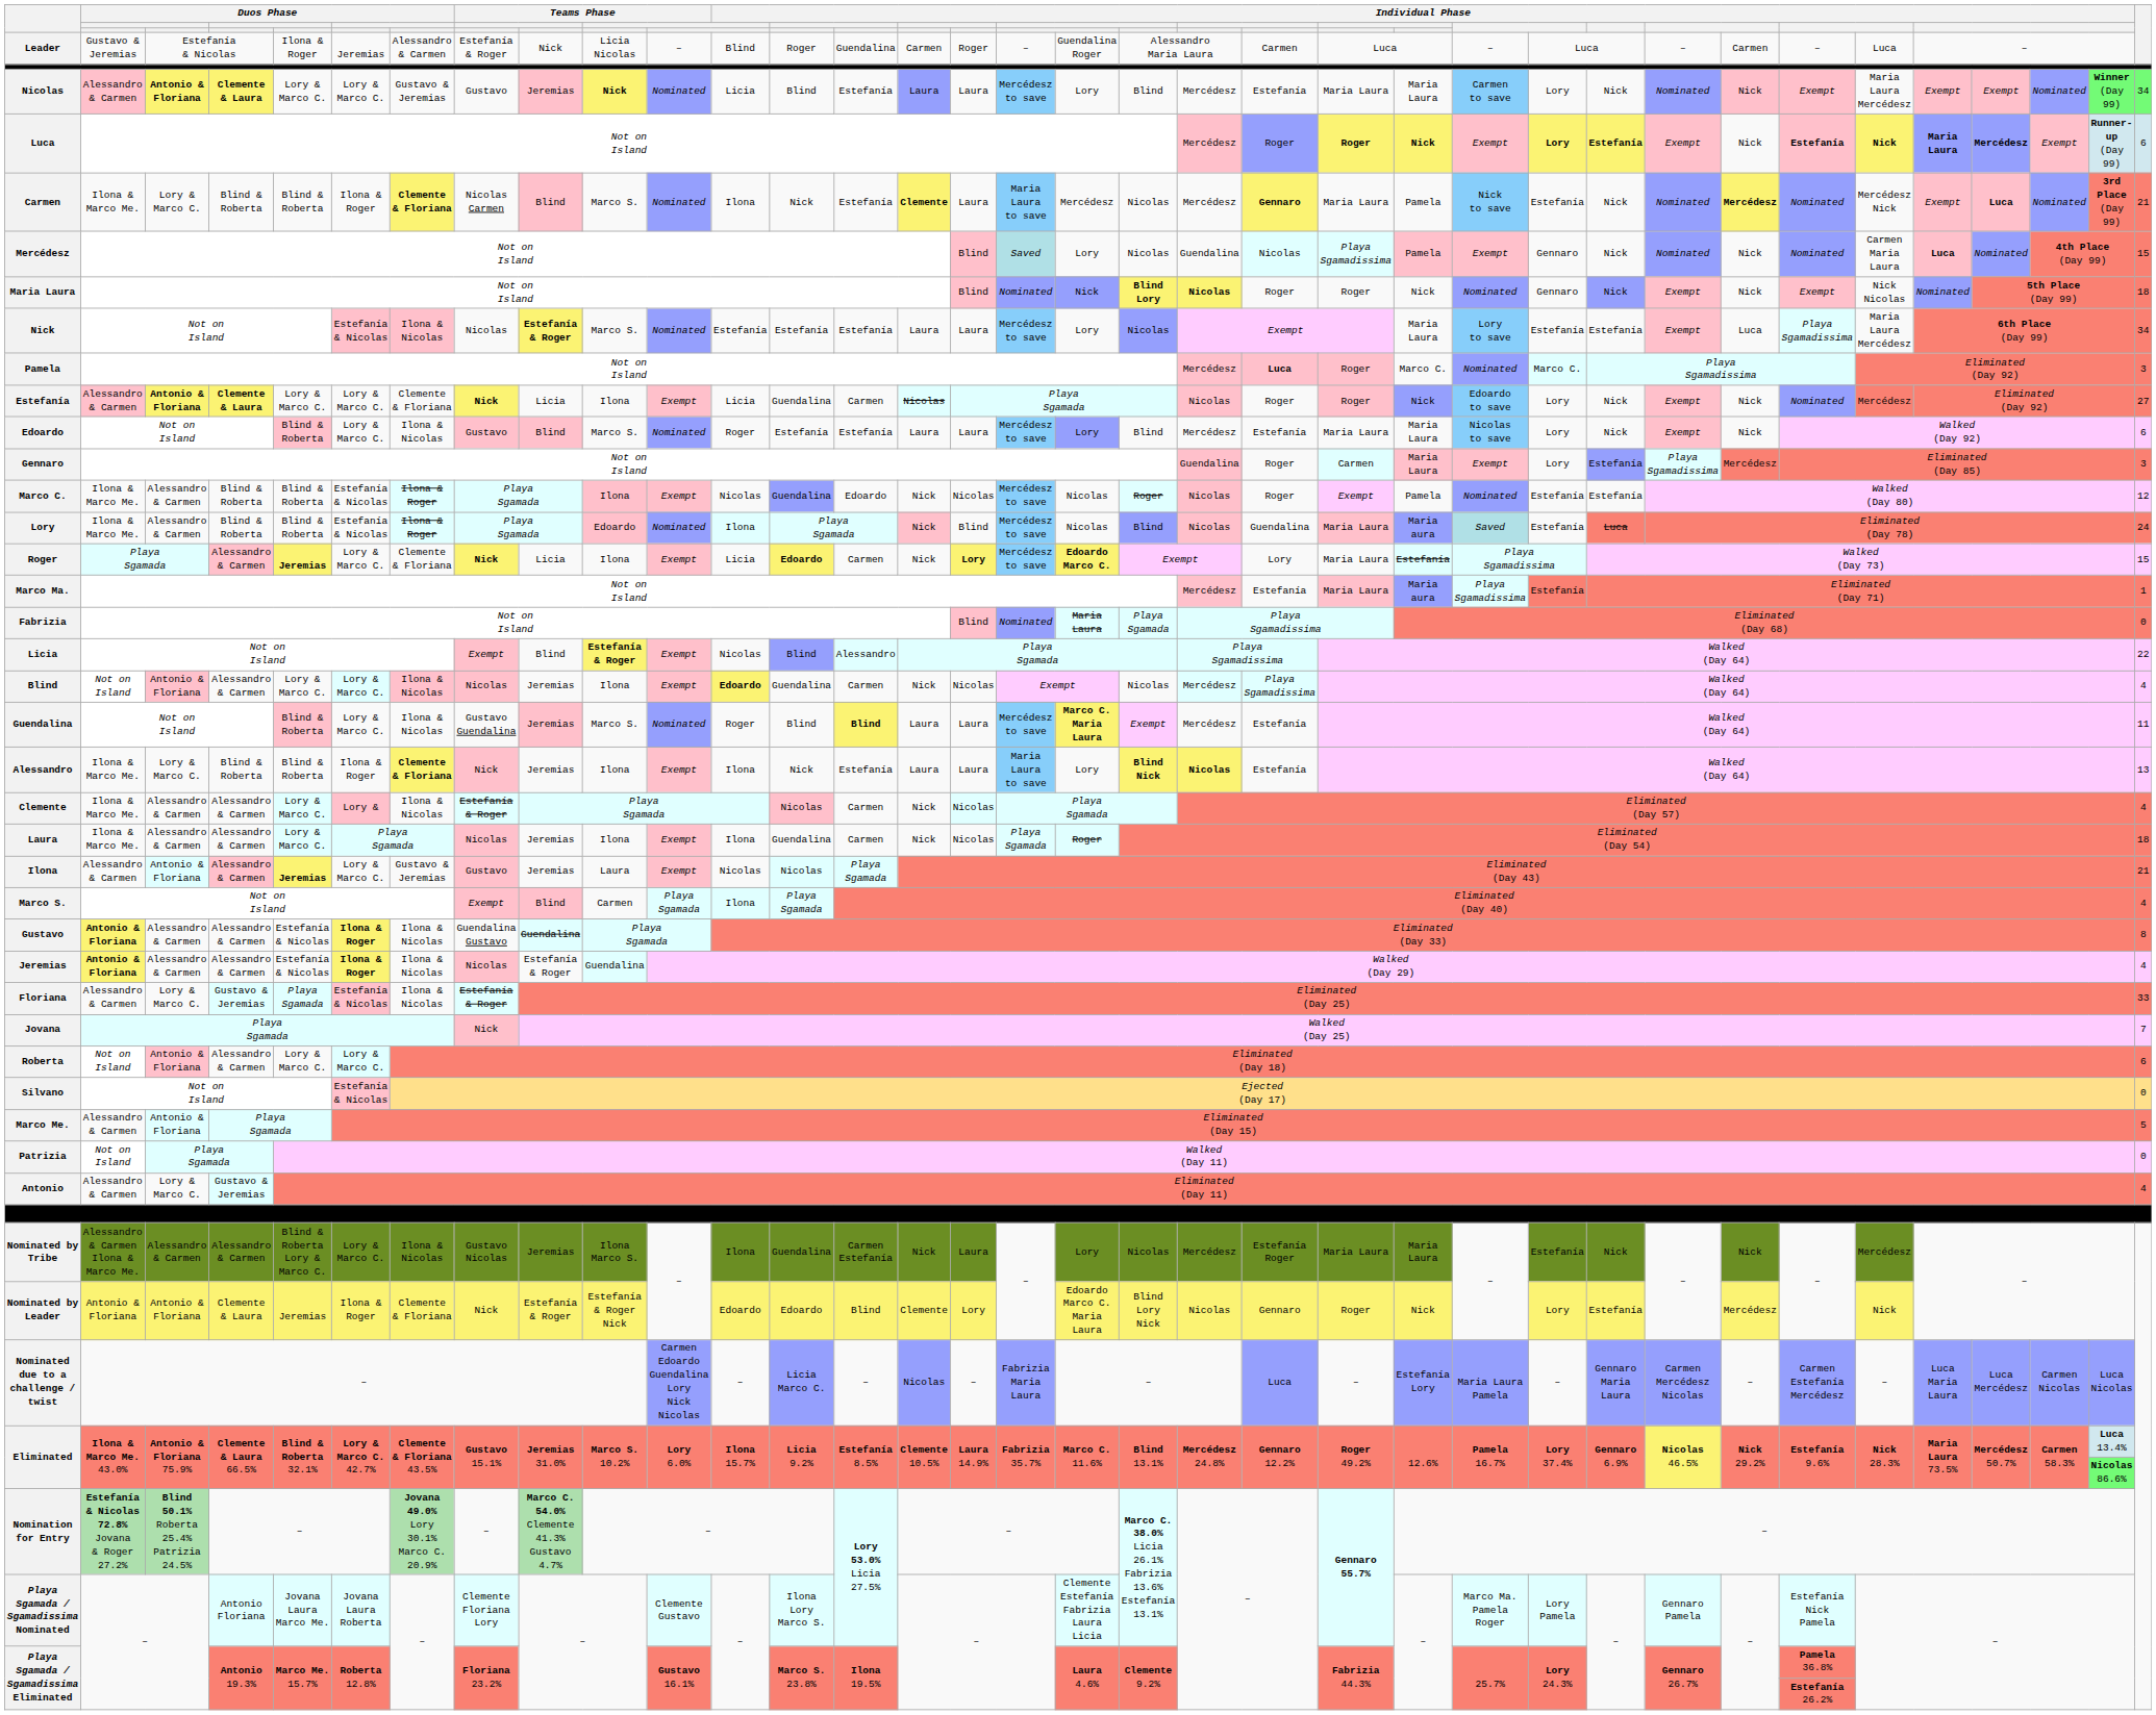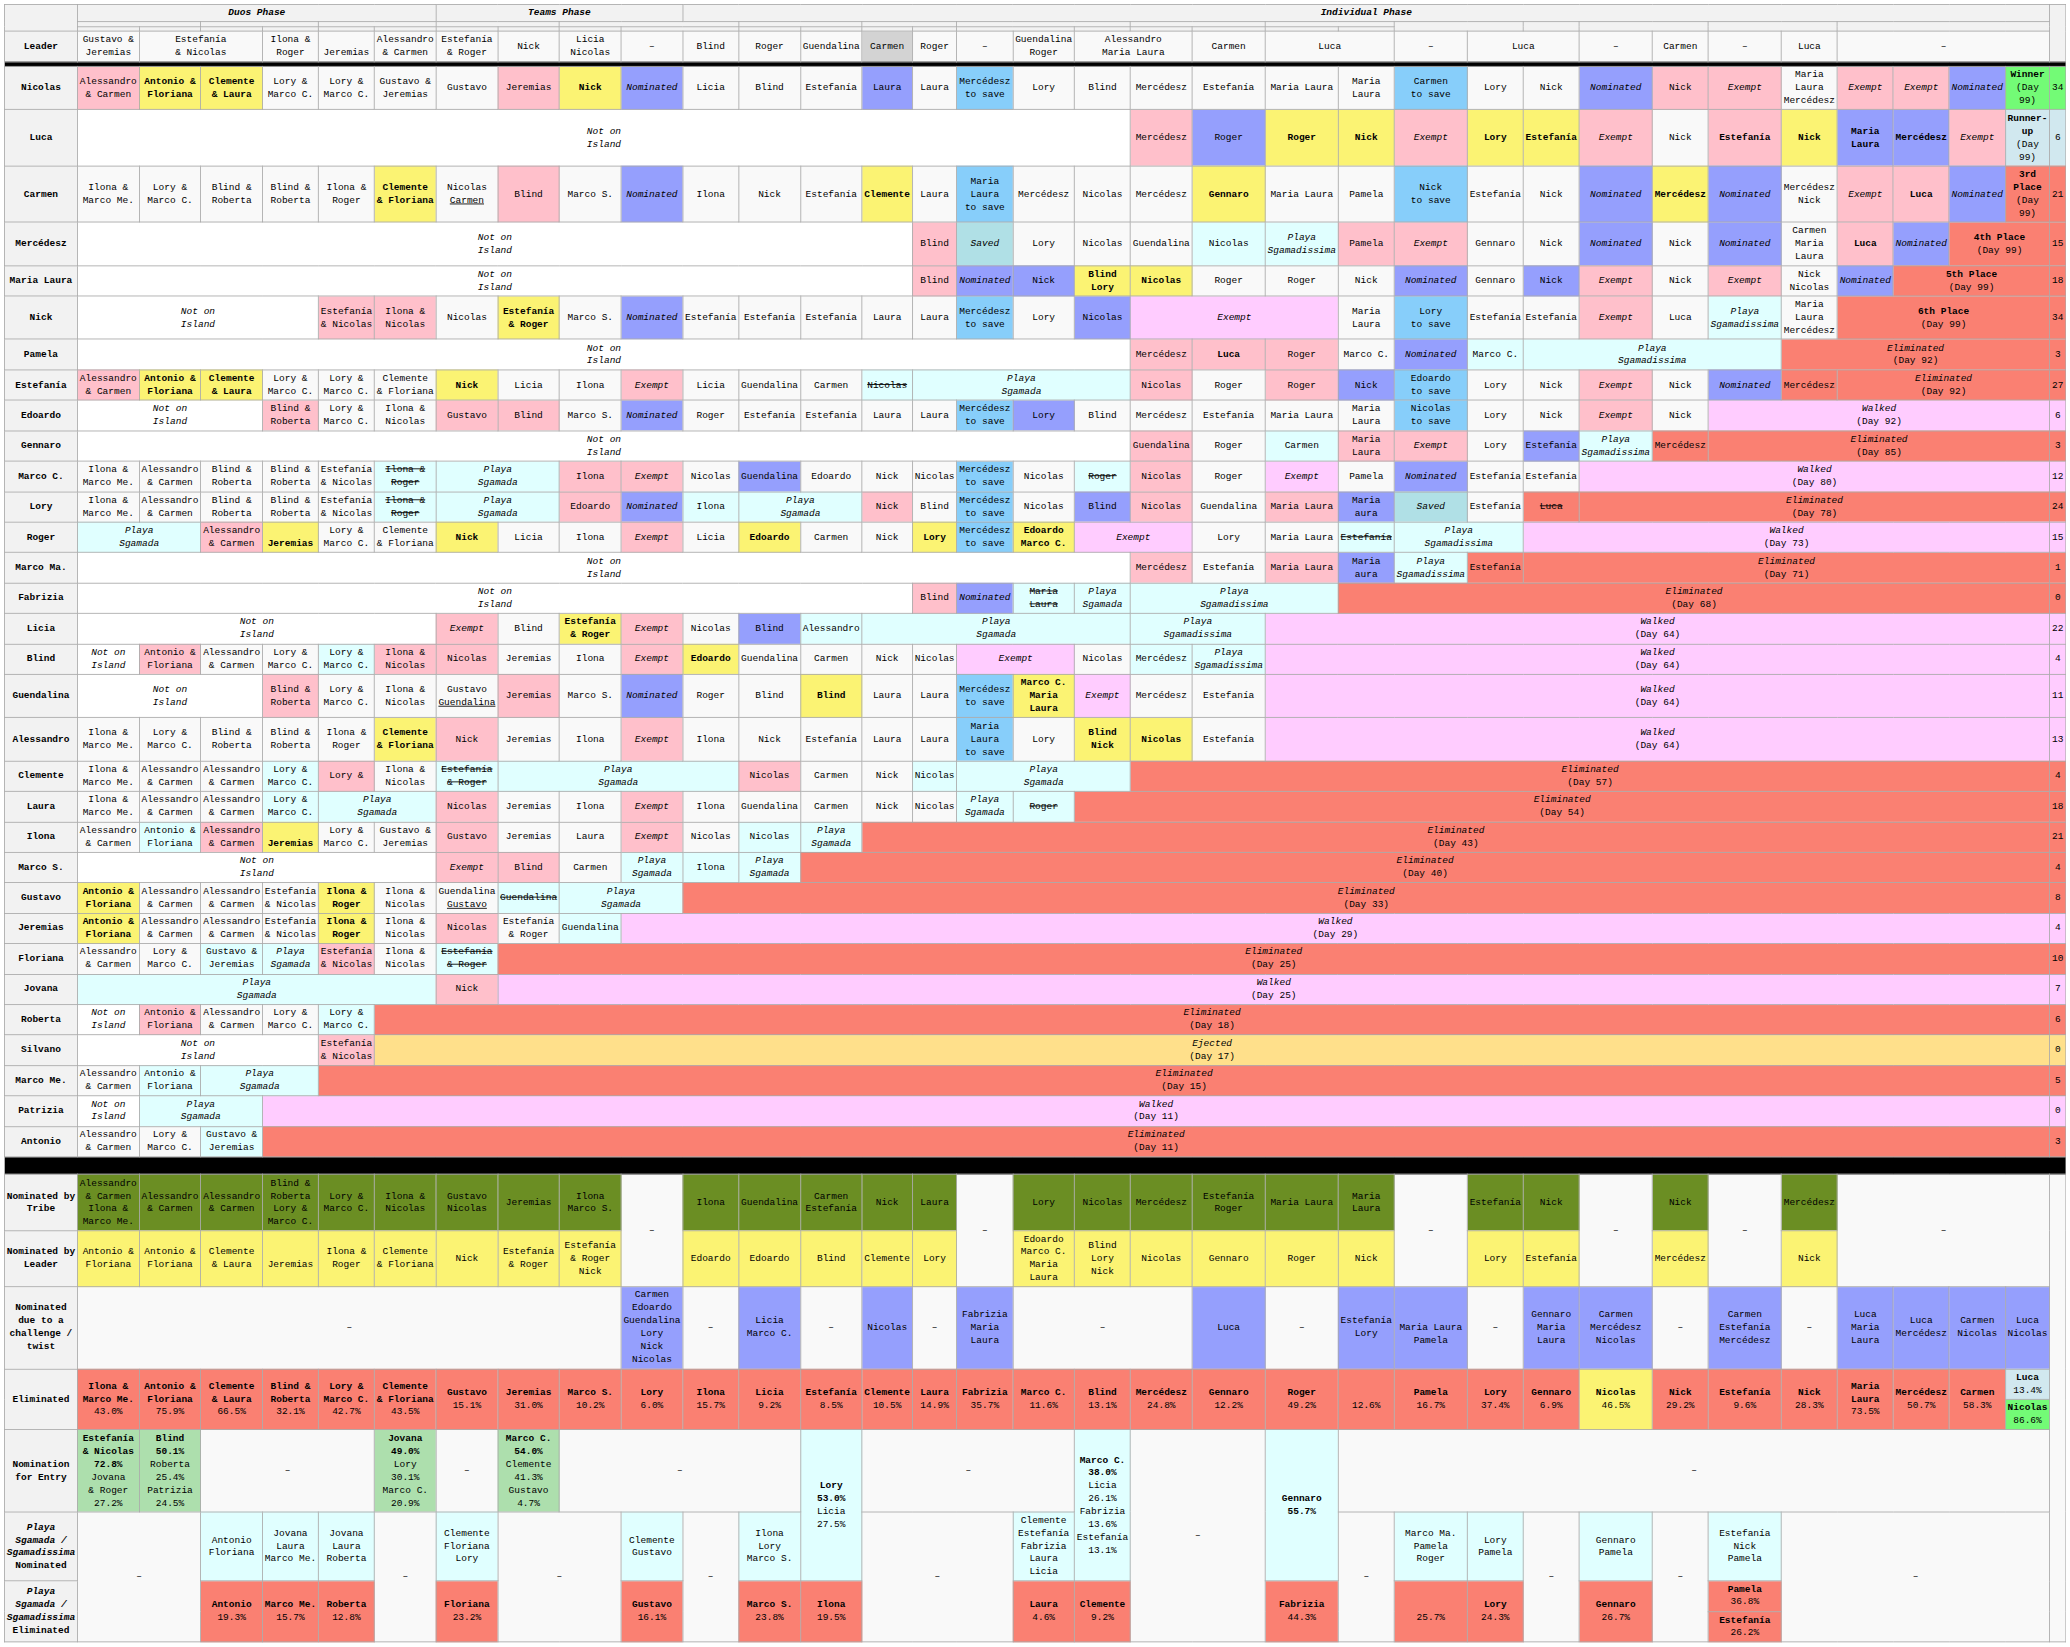Leader | column 15: no background -> lightgrey background
Floriana | column 35: 33 -> 10
Antonio | column 35: 4 -> 3
